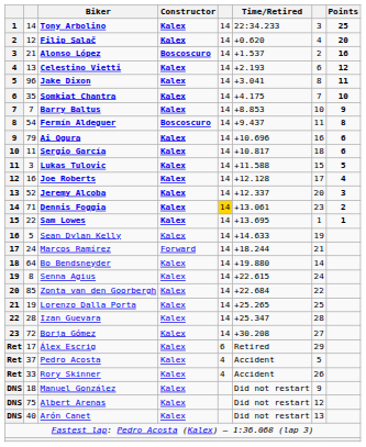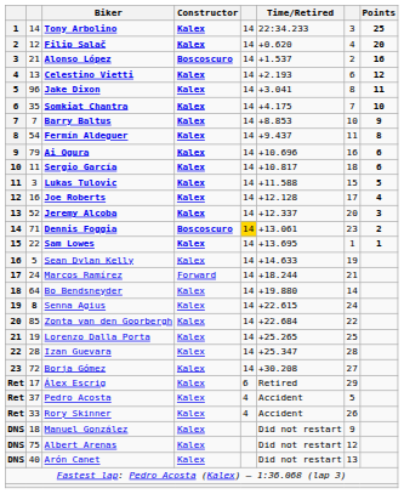Fermín Aldeguer | Constructor: Boscoscuro -> Kalex
Dennis Foggia | Constructor: Kalex -> Boscoscuro
Senna Agius | column 2: normal -> bold
